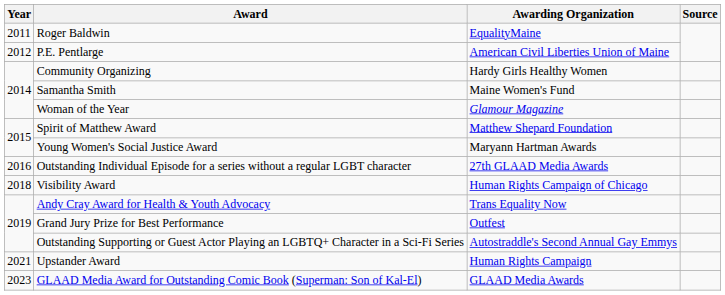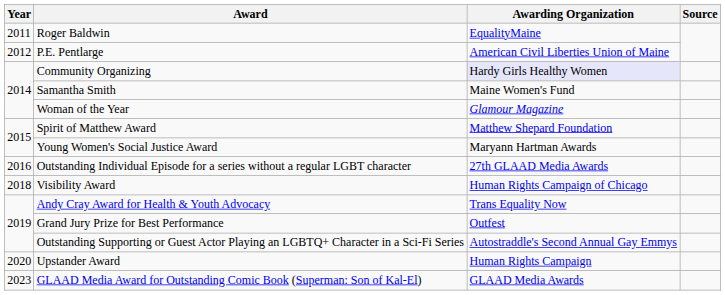Community Organizing | Awarding Organization: no background -> lavender background
Upstander Award | Year: 2021 -> 2020
